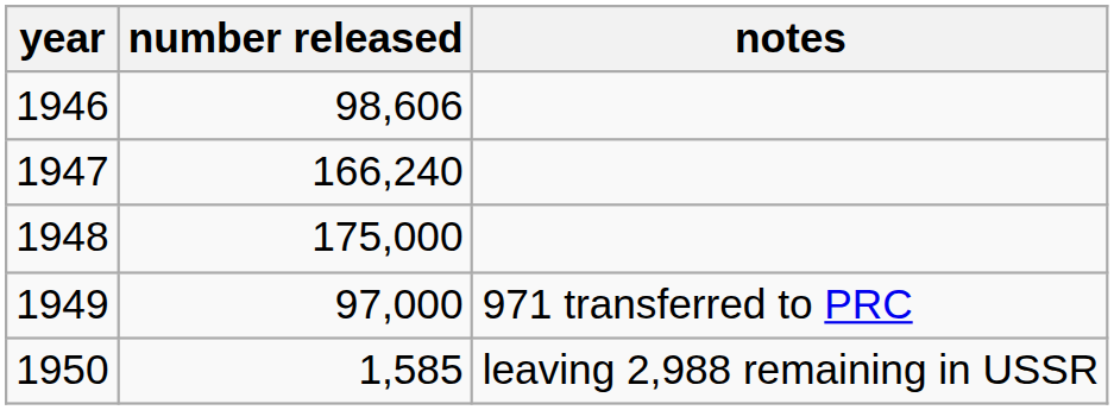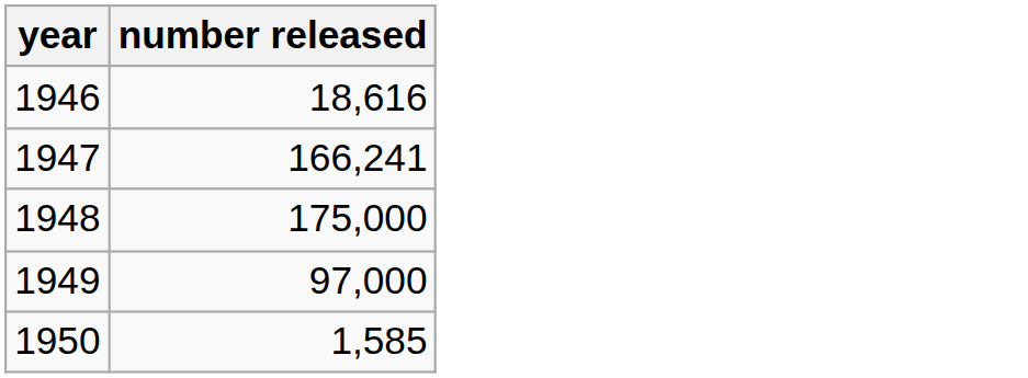- column: notes | 971 transferred to PRC | leaving 2,988 remaining in USSR
1946 | number released: 98,606 -> 18,616
1947 | number released: 166,240 -> 166,241
